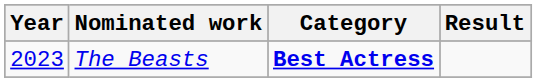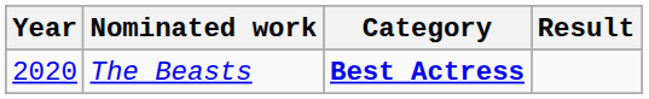The Beasts | Year: 2023 -> 2020
